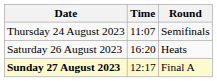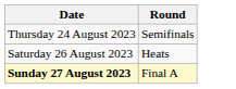- column: Time | 11:07 | 16:20 | 12:17
